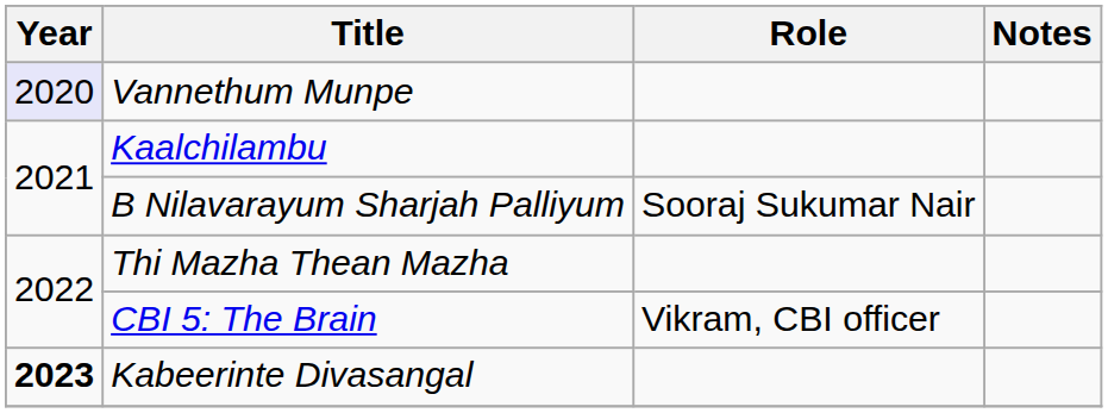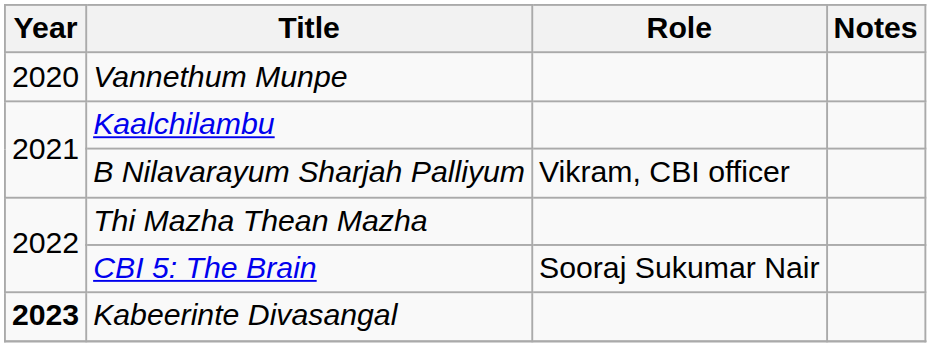Vannethum Munpe | Year: lavender background -> no background
B Nilavarayum Sharjah Palliyum | Role: Sooraj Sukumar Nair -> Vikram, CBI officer
CBI 5: The Brain | Role: Vikram, CBI officer -> Sooraj Sukumar Nair
